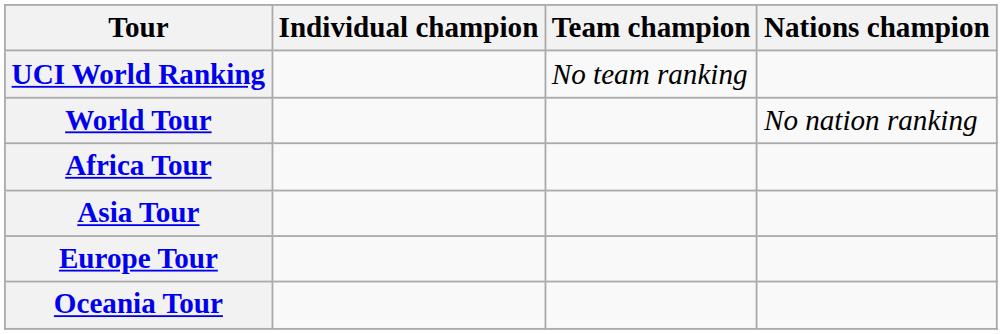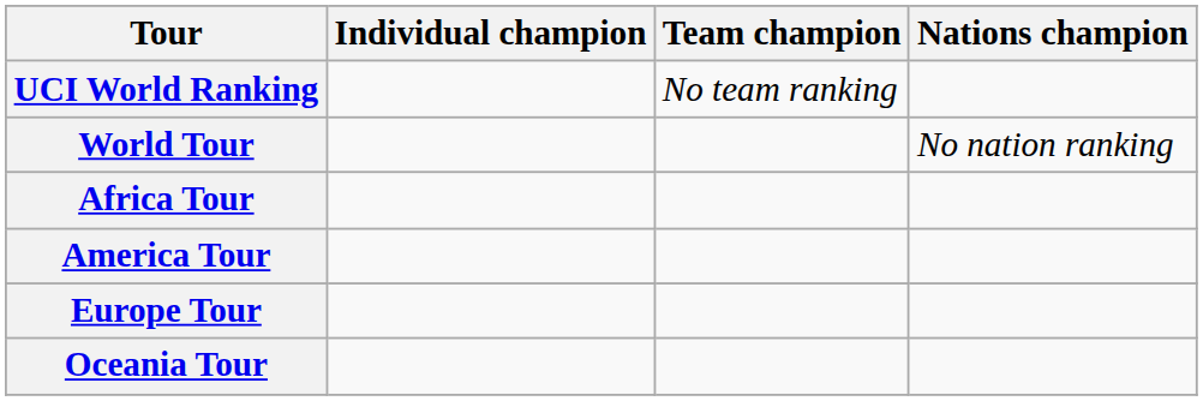+ row: America Tour
- row: Asia Tour
